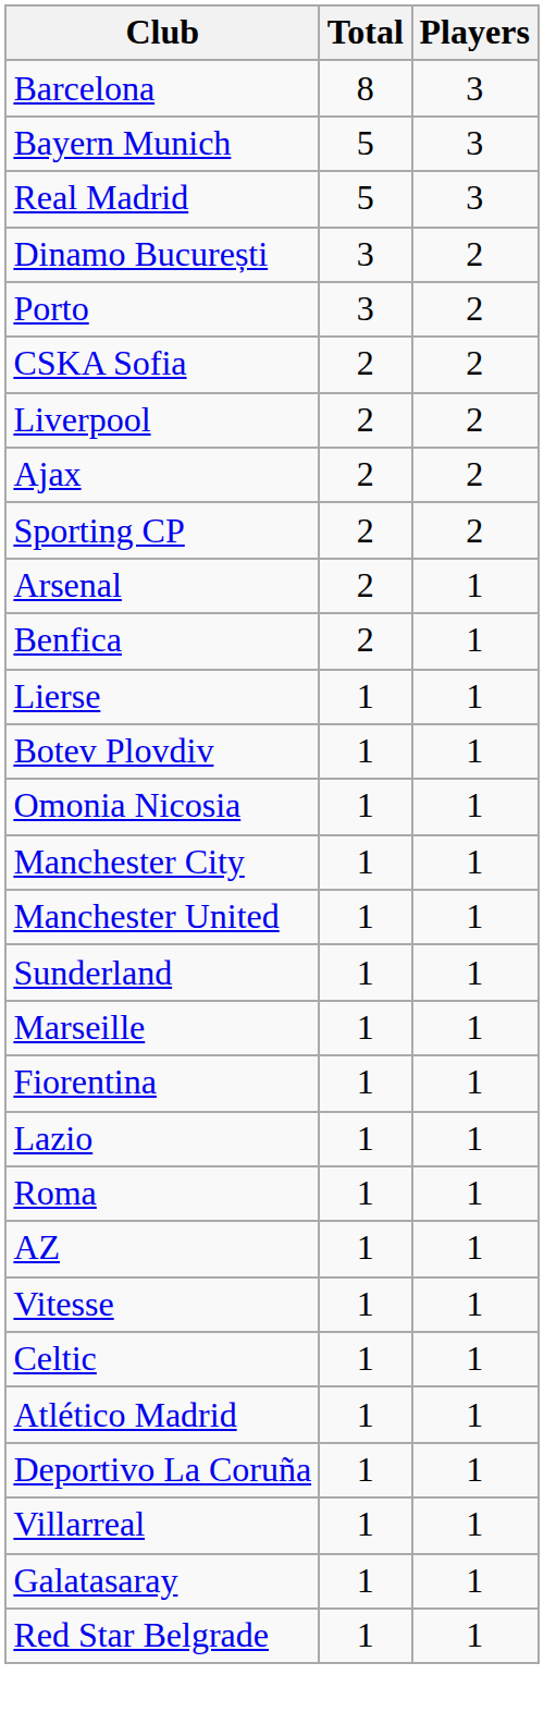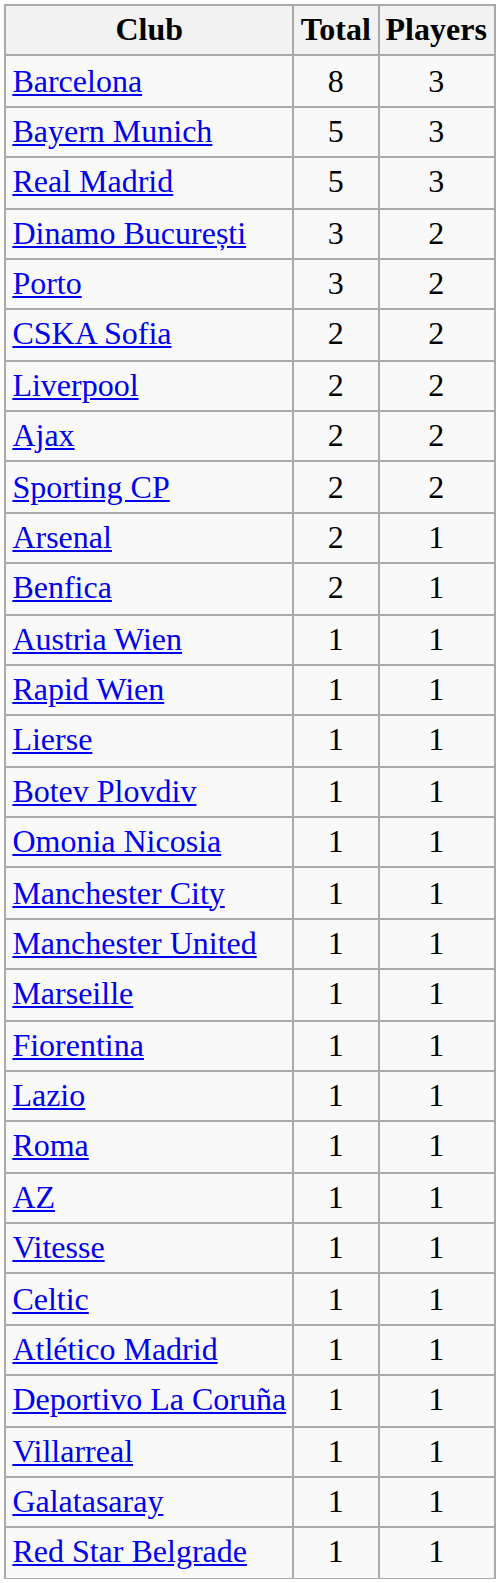+ row: Austria Wien | 1 | 1
+ row: Rapid Wien | 1 | 1
- row: Sunderland | 1 | 1
